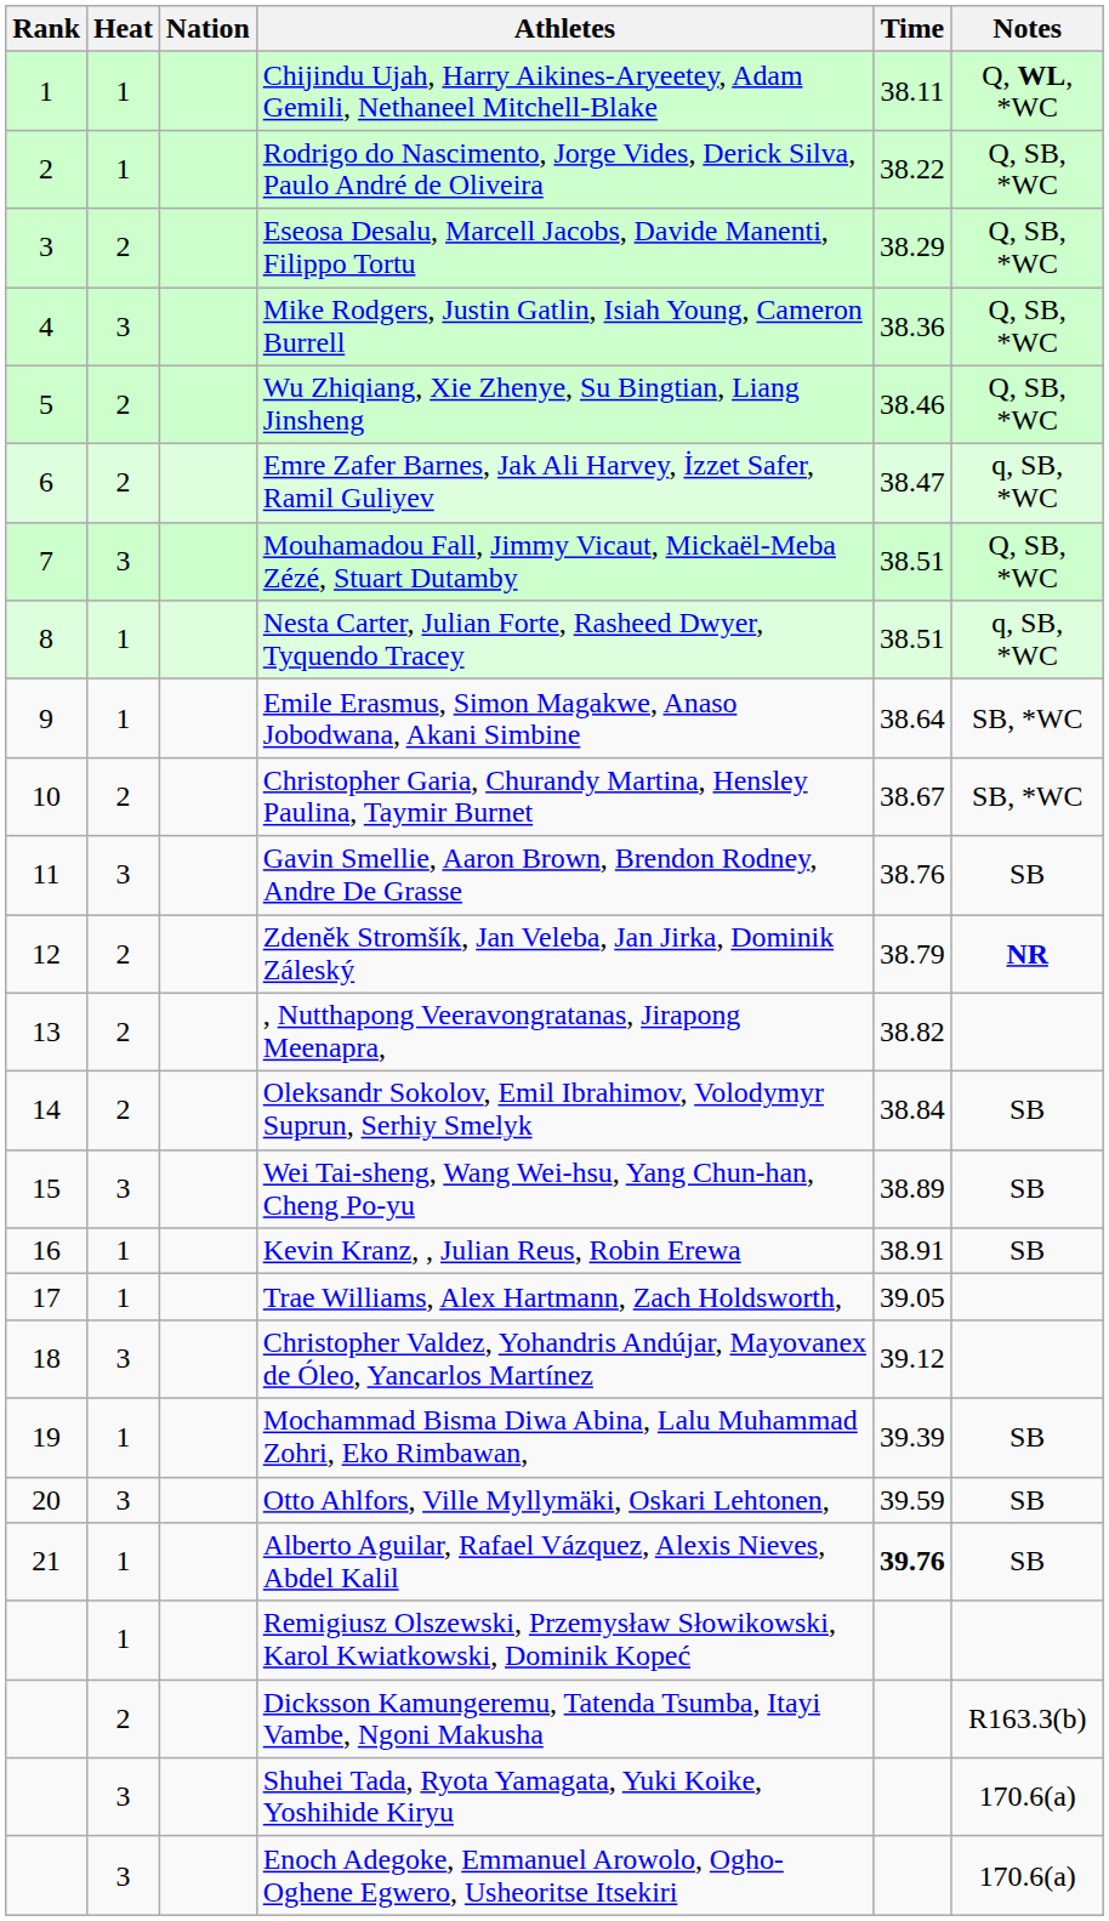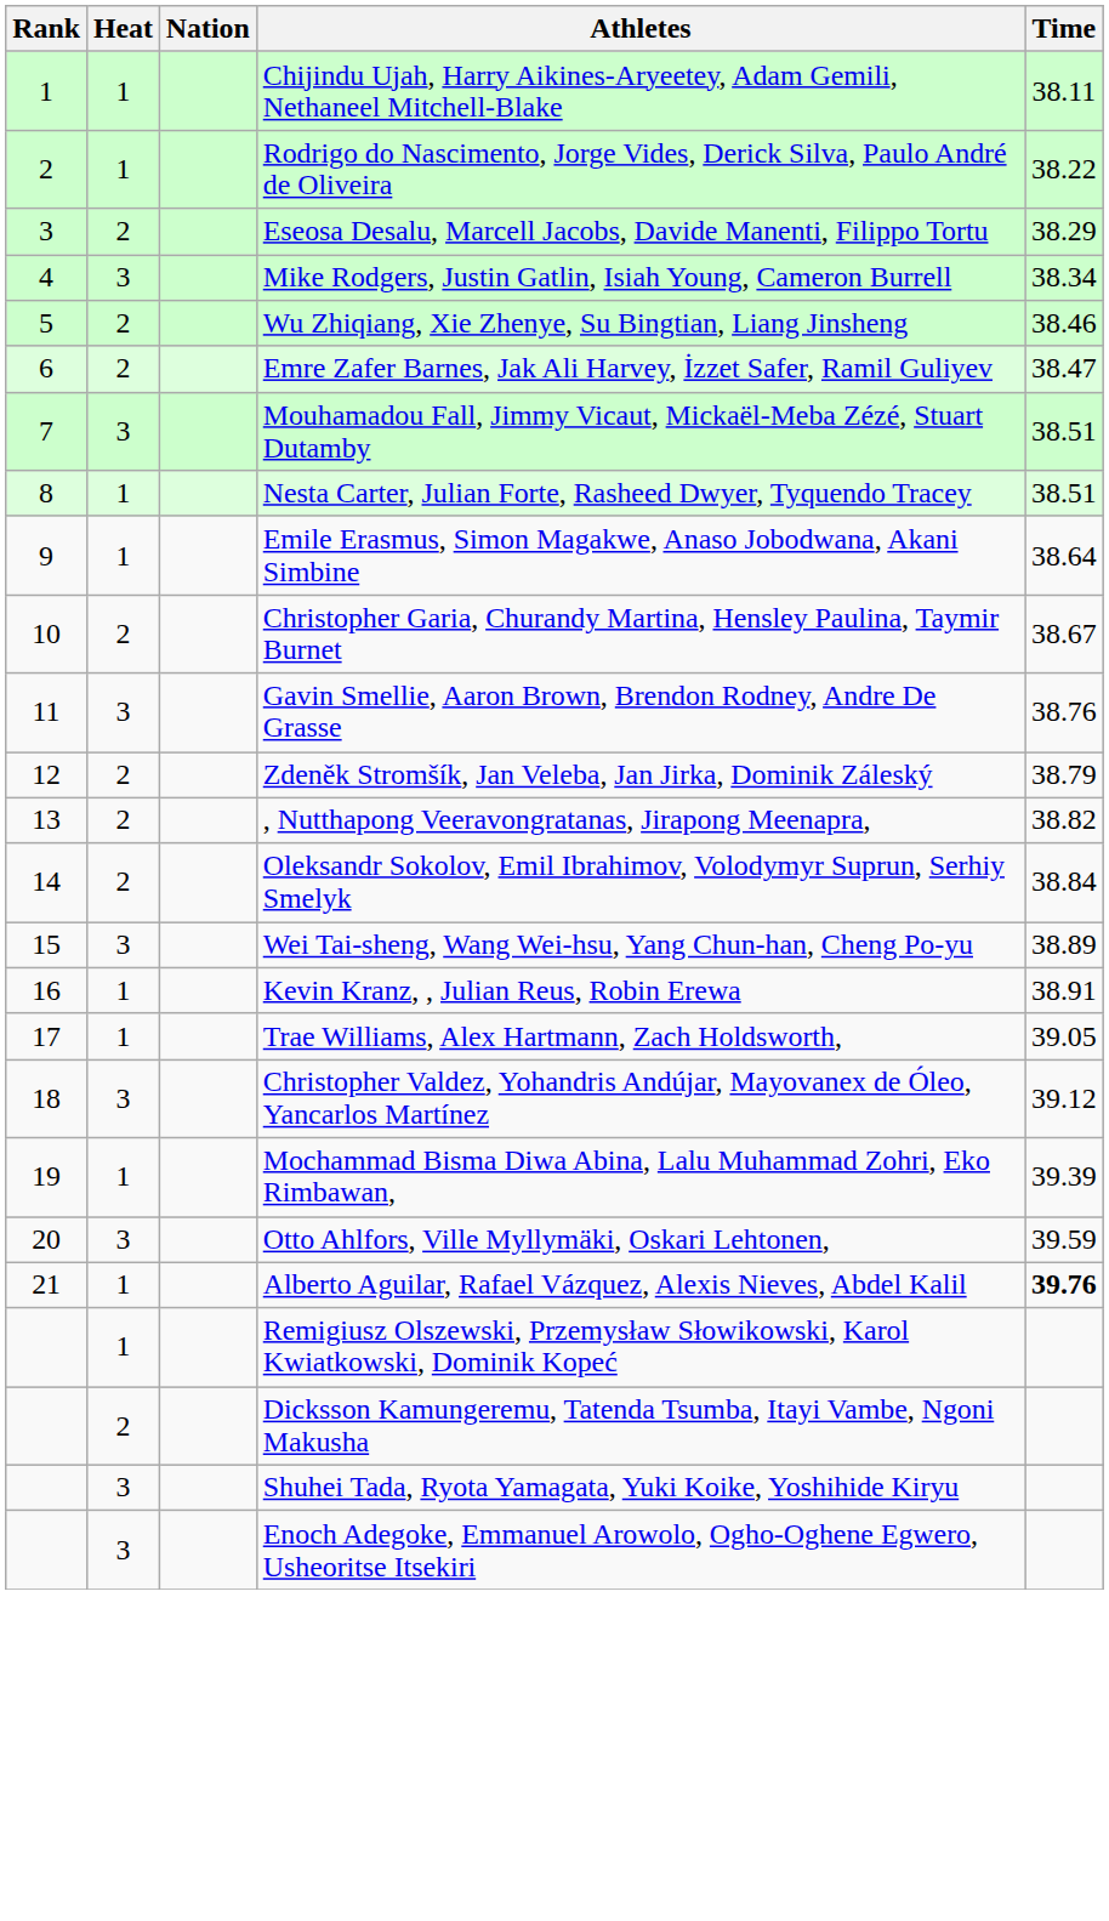- column: Notes | Q, WL, *WC | Q, SB, *WC | Q, SB, *WC | Q, SB, *WC | Q, SB, *WC | q, SB, *WC | Q, SB, *WC | q, SB, *WC | SB, *WC | SB, *WC | SB | NR | SB | SB | SB | SB | SB | SB | R163.3(b) | 170.6(a) | 170.6(a)
Mike Rodgers, Justin Gatlin, Isiah Young, Cameron Burrell | Time: 38.36 -> 38.34
